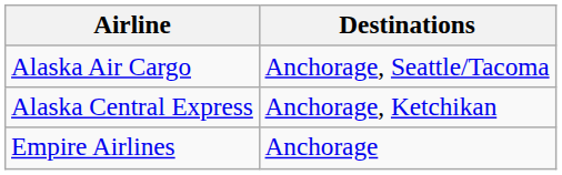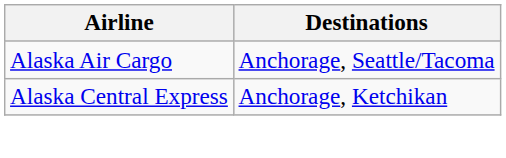- row: Empire Airlines | Anchorage
